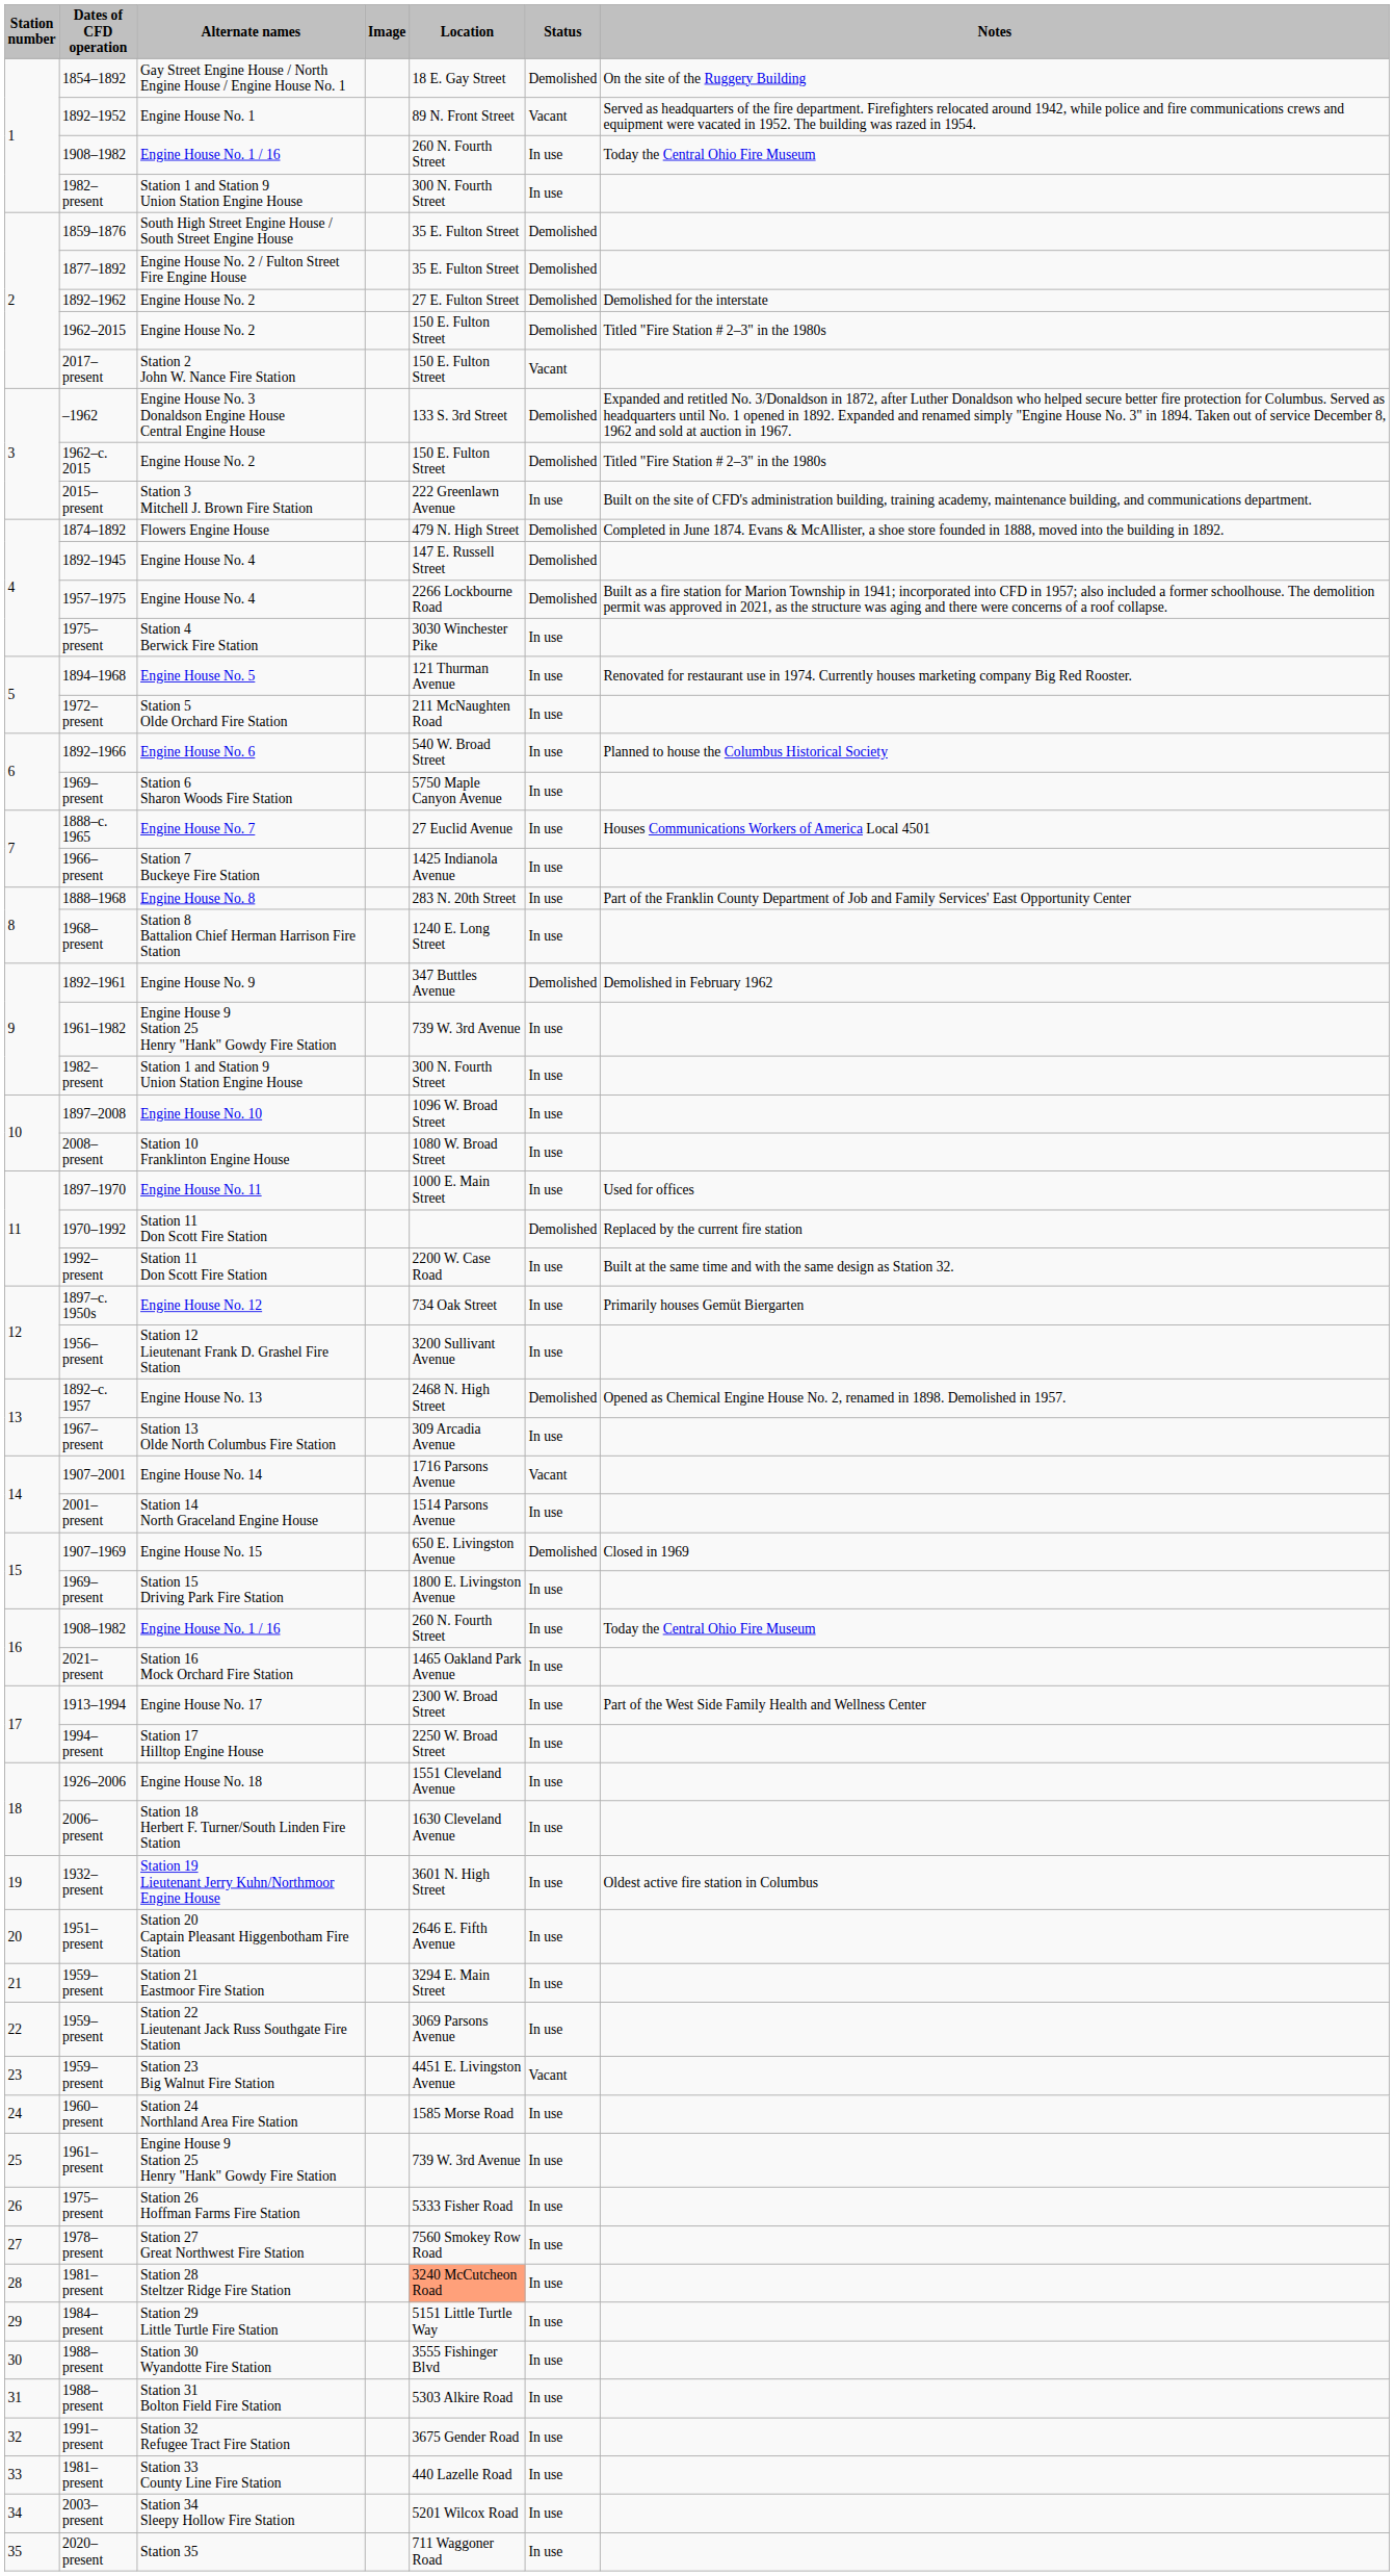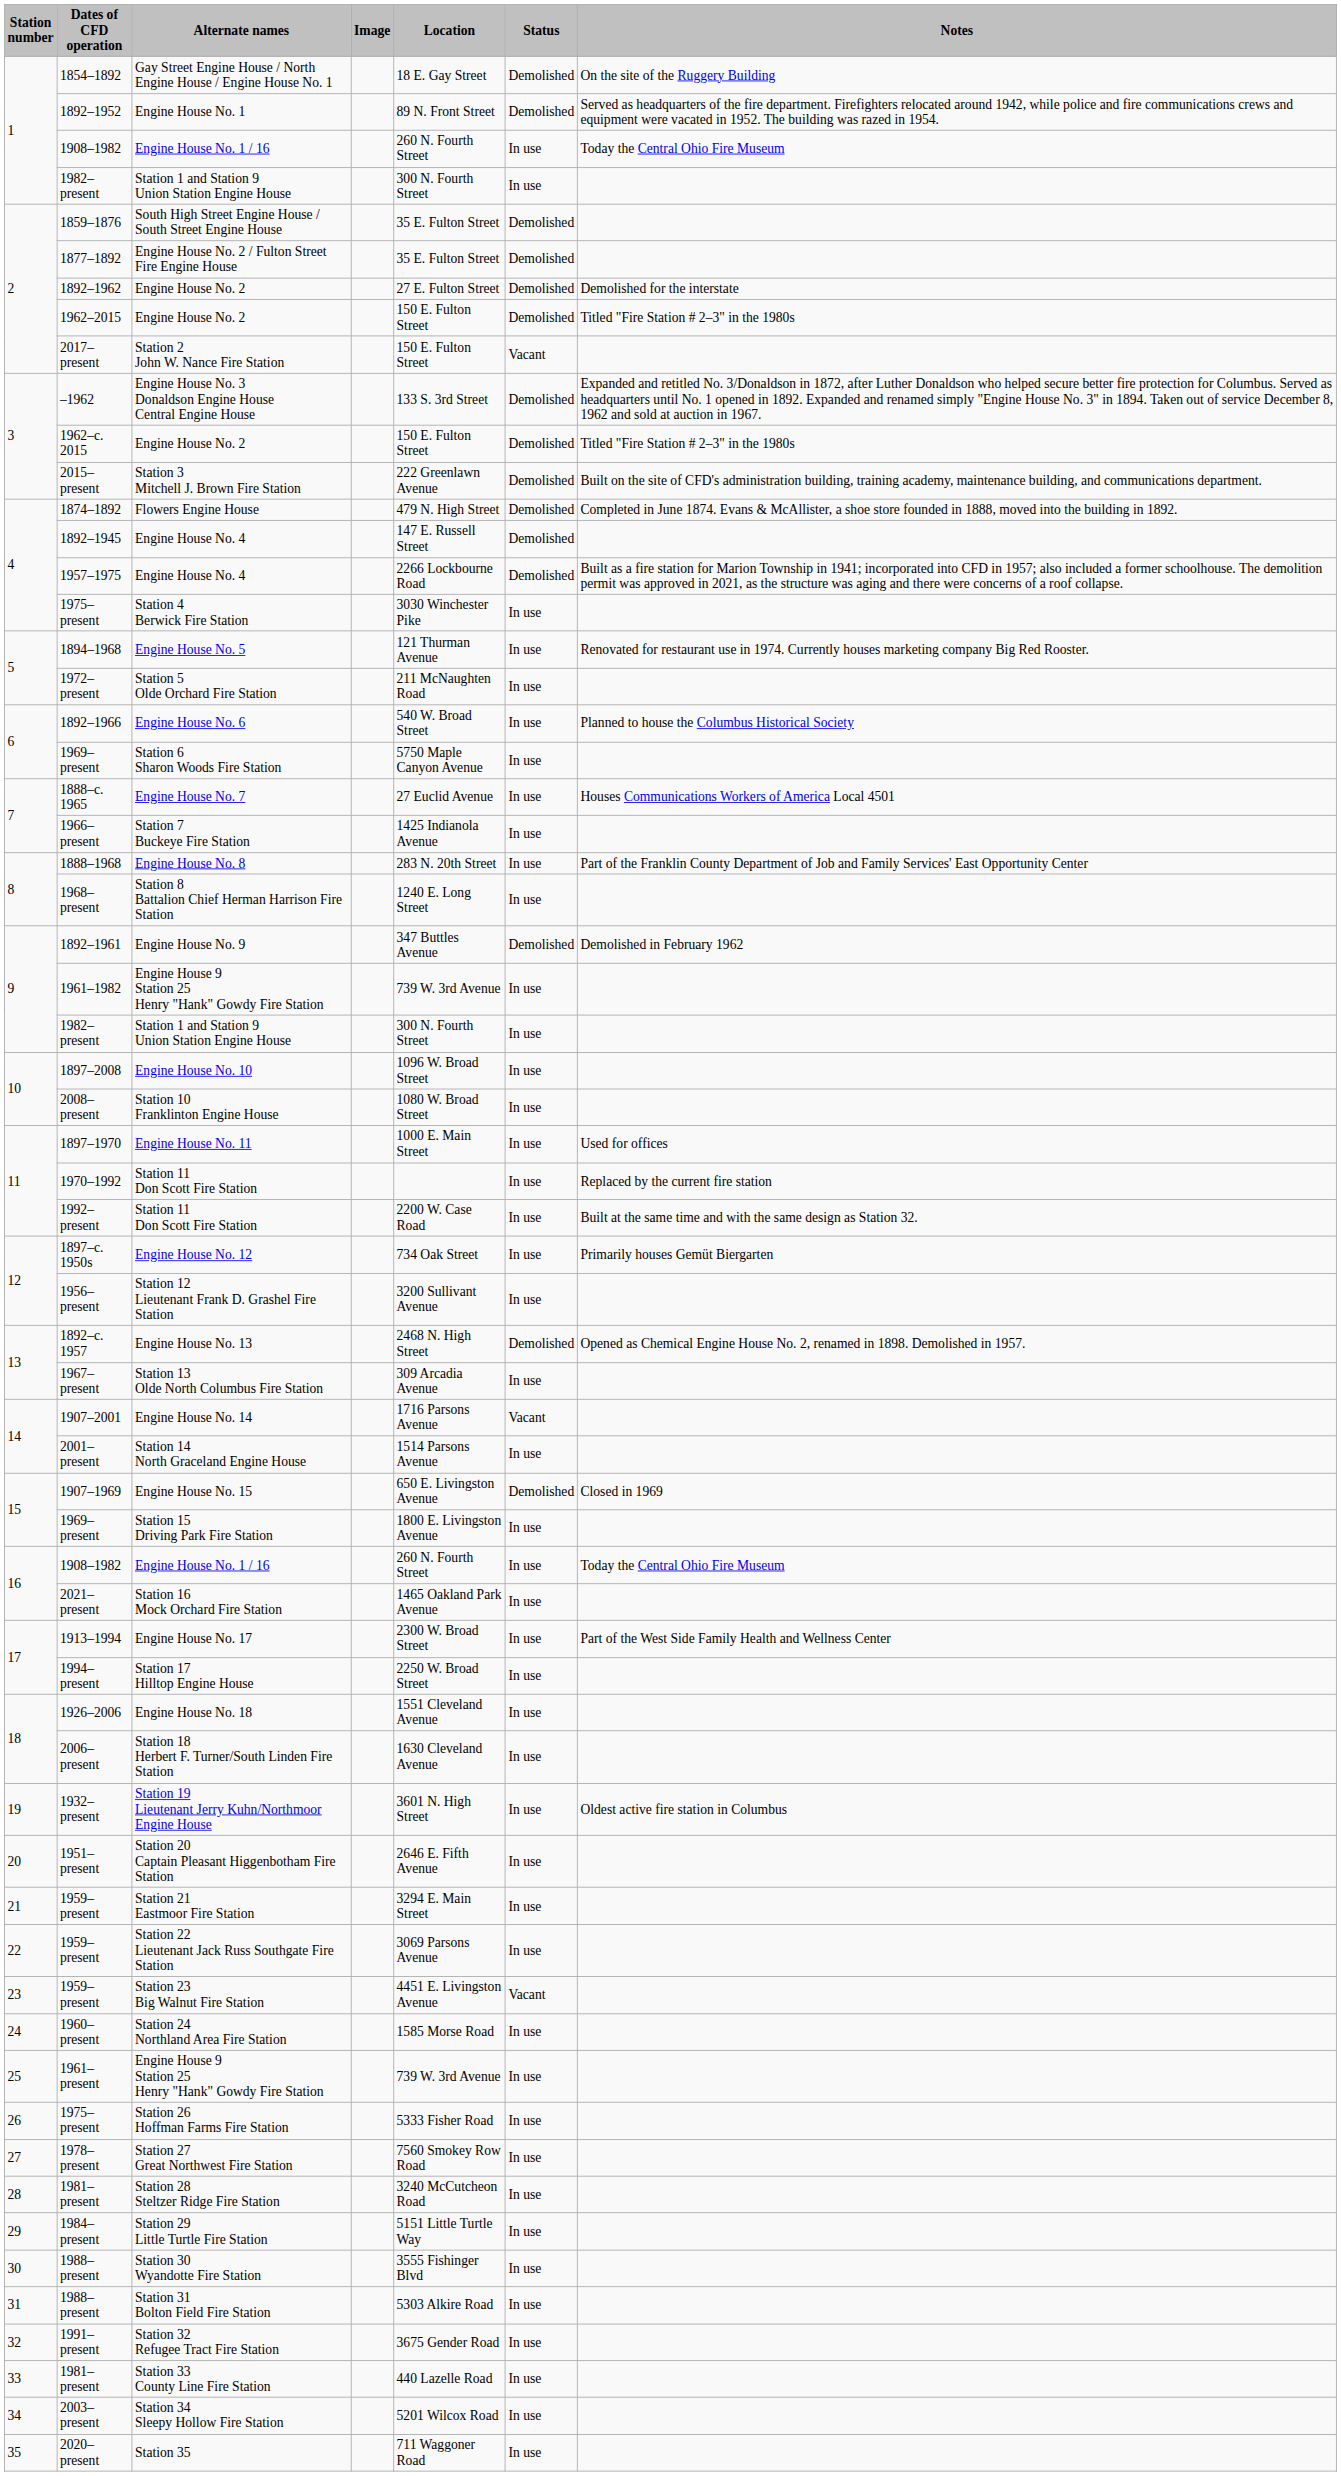Engine House No. 1 | Status: Vacant -> Demolished
Station 3 Mitchell J. Brown Fire Station | Status: In use -> Demolished
1970–1992 / Station 11 Don Scott Fire Station | Status: Demolished -> In use
Station 28 Steltzer Ridge Fire Station | Location: lightsalmon background -> no background
